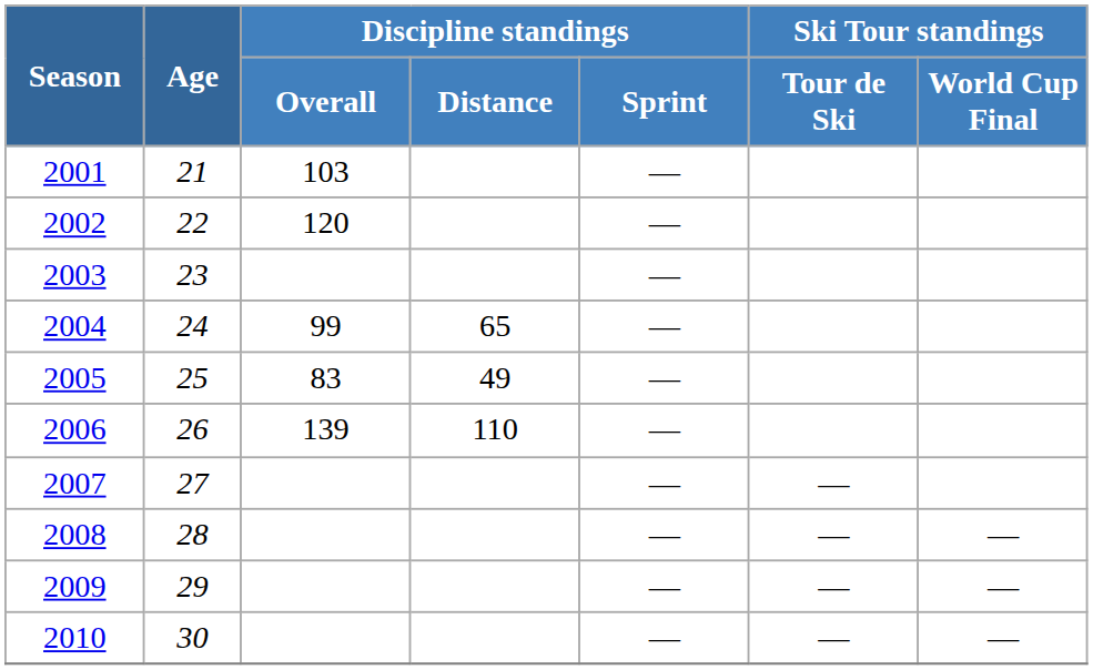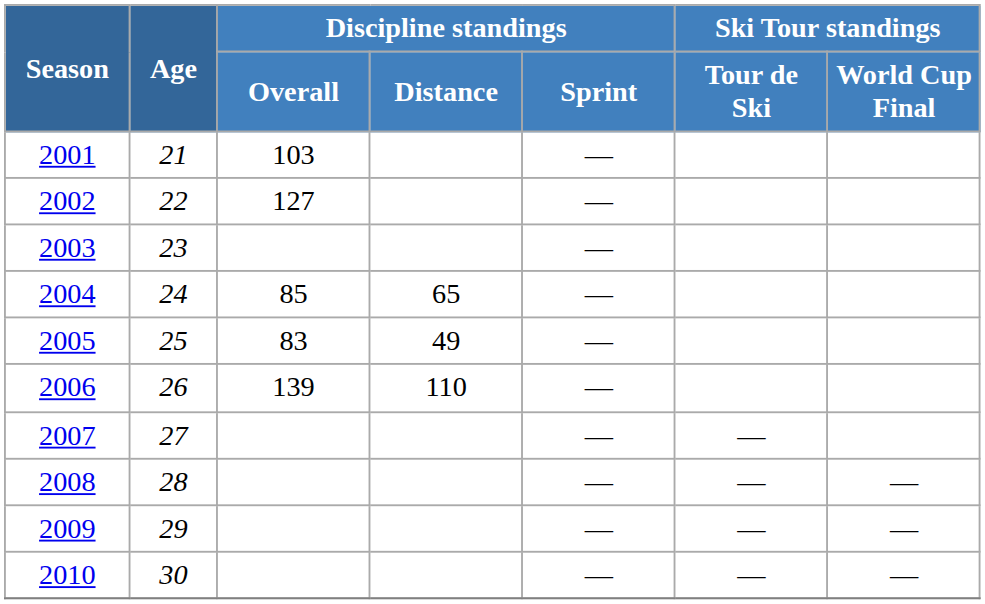2002 | Discipline standings / Overall: 120 -> 127
2004 | Discipline standings / Overall: 99 -> 85
